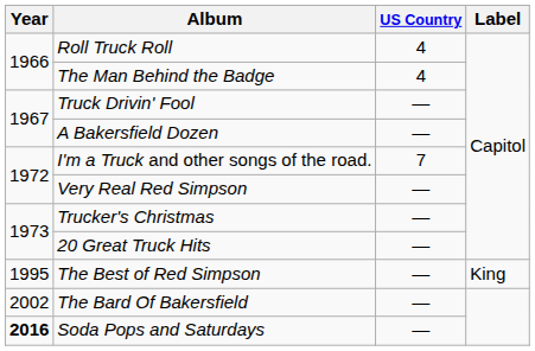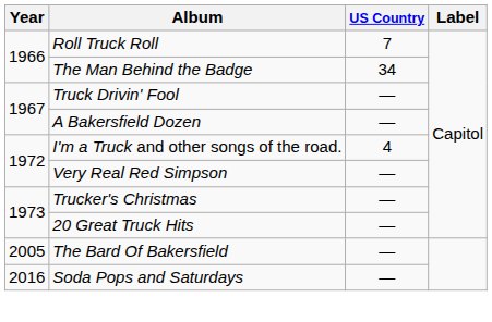Roll Truck Roll | US Country: 4 -> 7
The Man Behind the Badge | US Country: 4 -> 34
I'm a Truck and other songs of the road. | US Country: 7 -> 4
- row: 1995 | The Best of Red Simpson | — | King
The Bard Of Bakersfield | Year: 2002 -> 2005
Soda Pops and Saturdays | Year: bold -> normal
